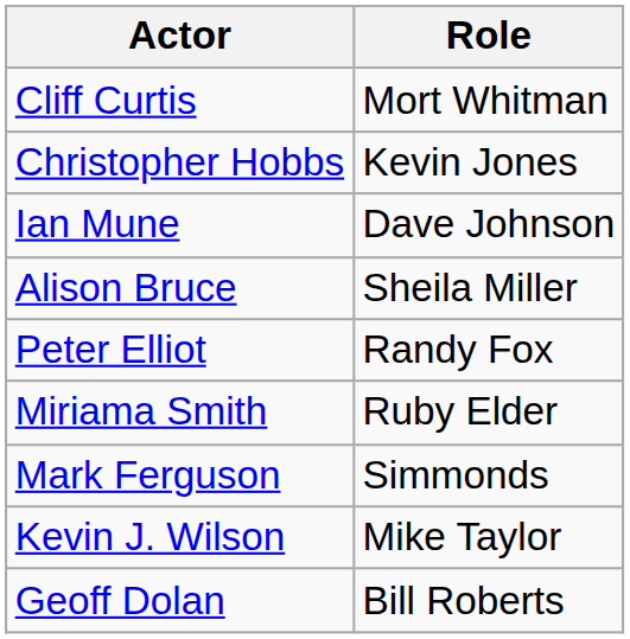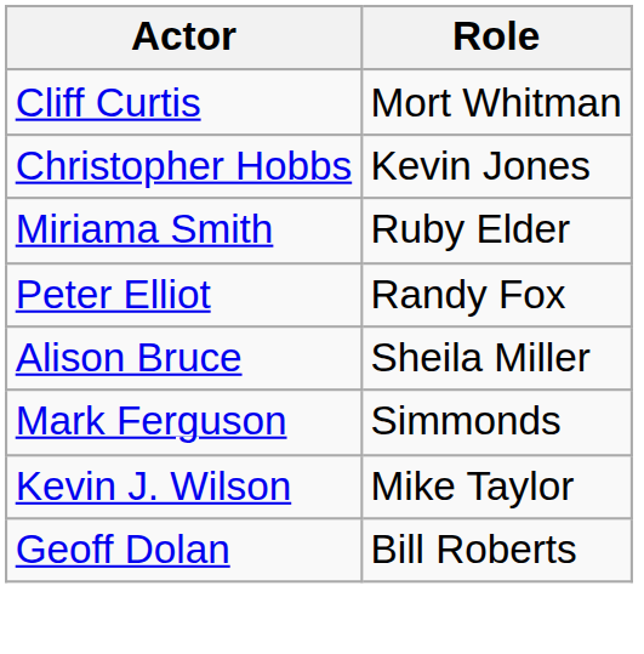- row: Ian Mune | Dave Johnson
rows swapped: Miriama Smith <-> Alison Bruce
